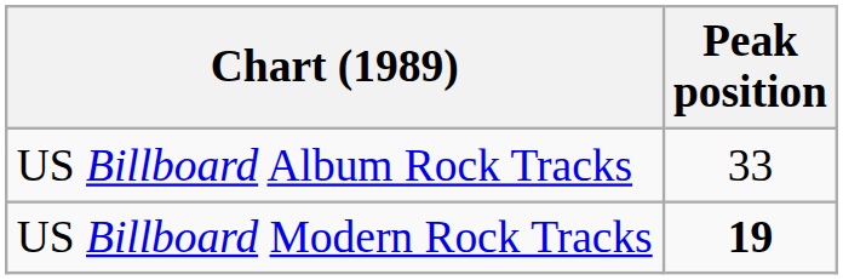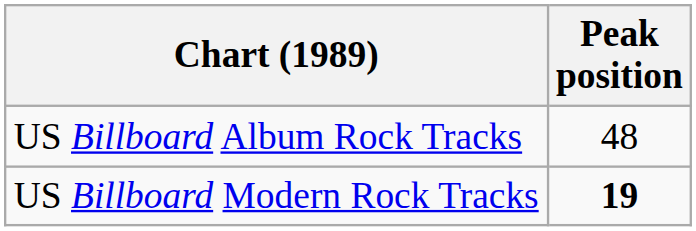US Billboard Album Rock Tracks | Peak position: 33 -> 48
